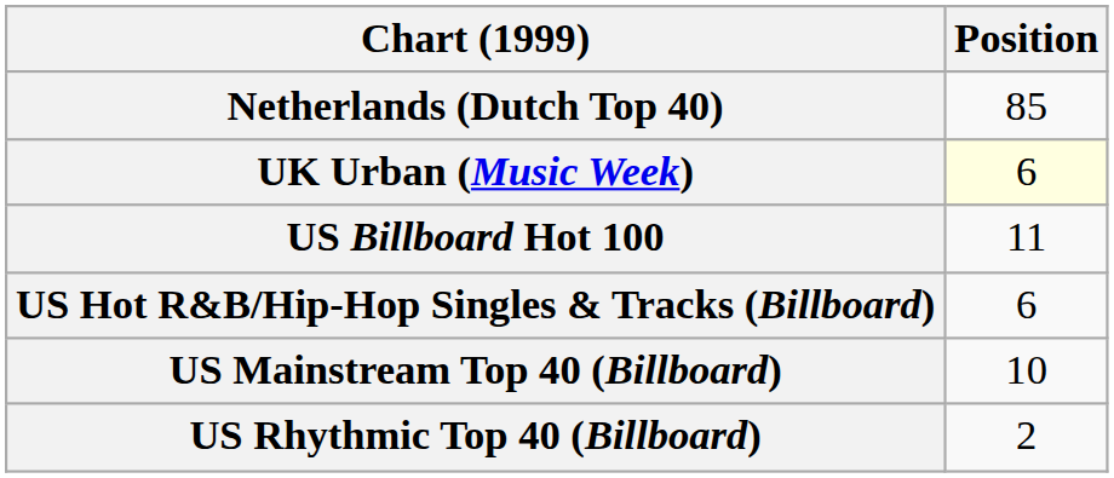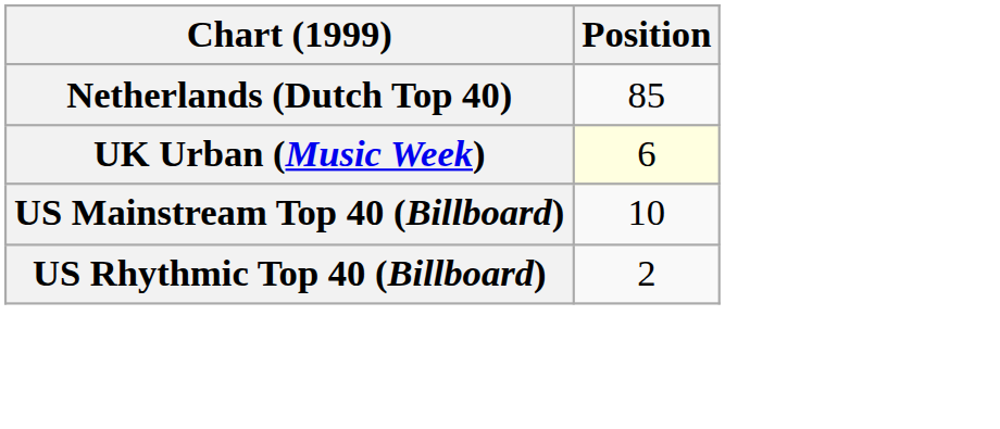- row: US Billboard Hot 100 | 11
- row: US Hot R&B/Hip-Hop Singles & Tracks (Billboard) | 6
